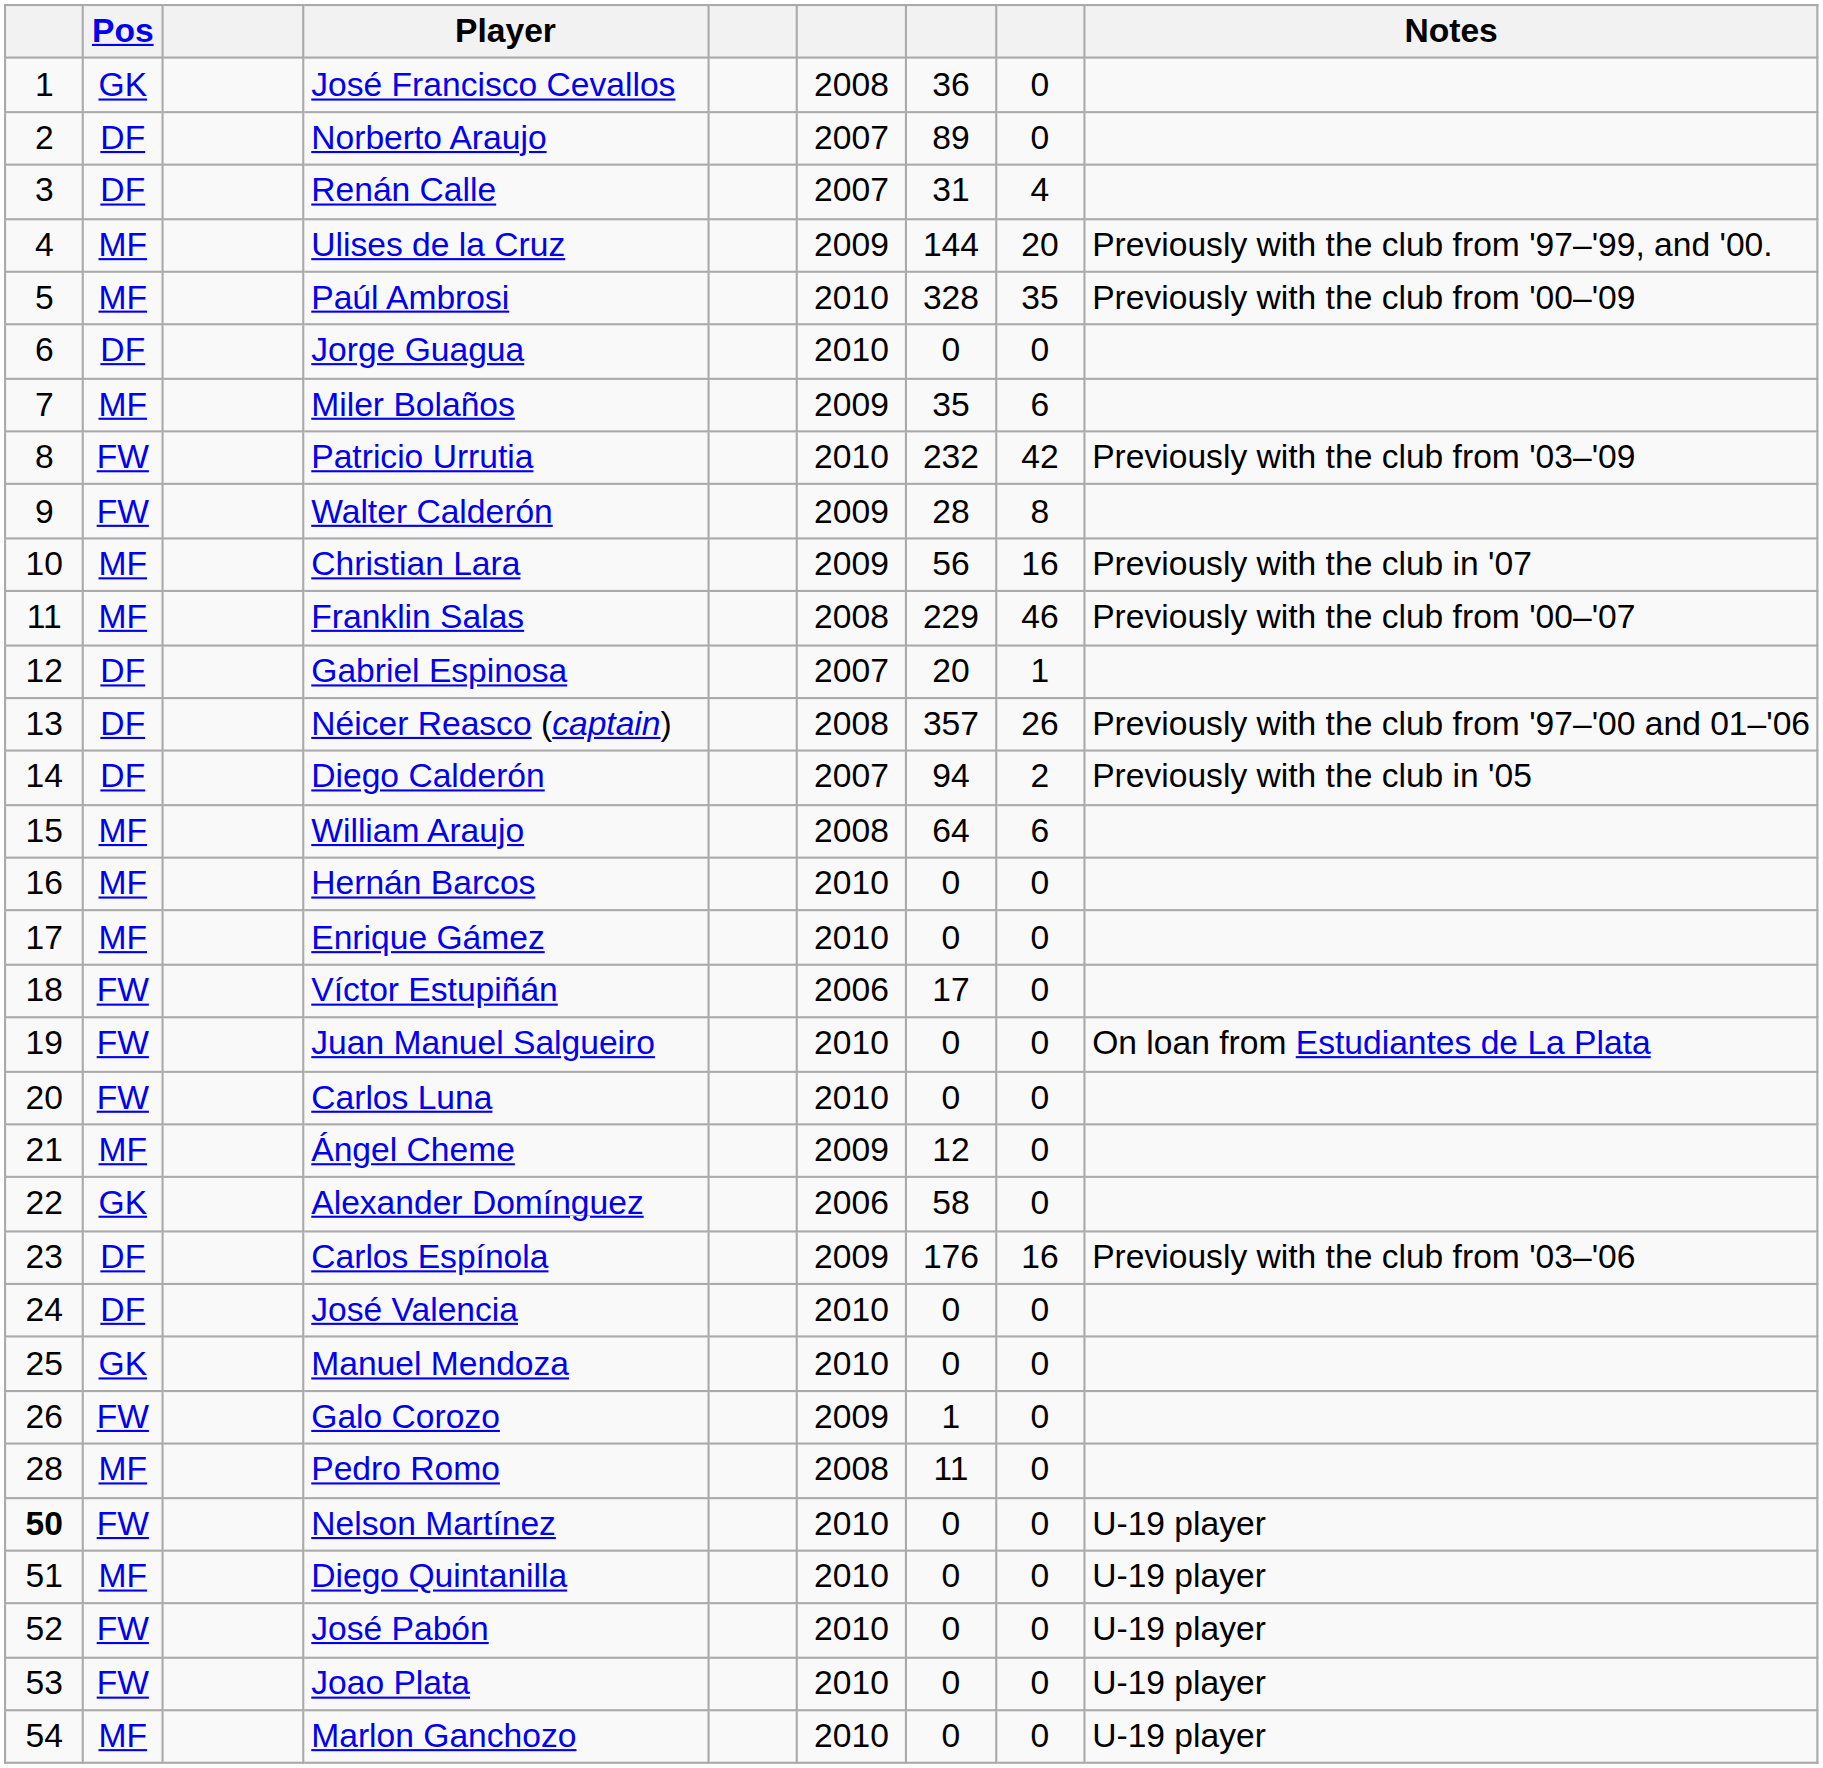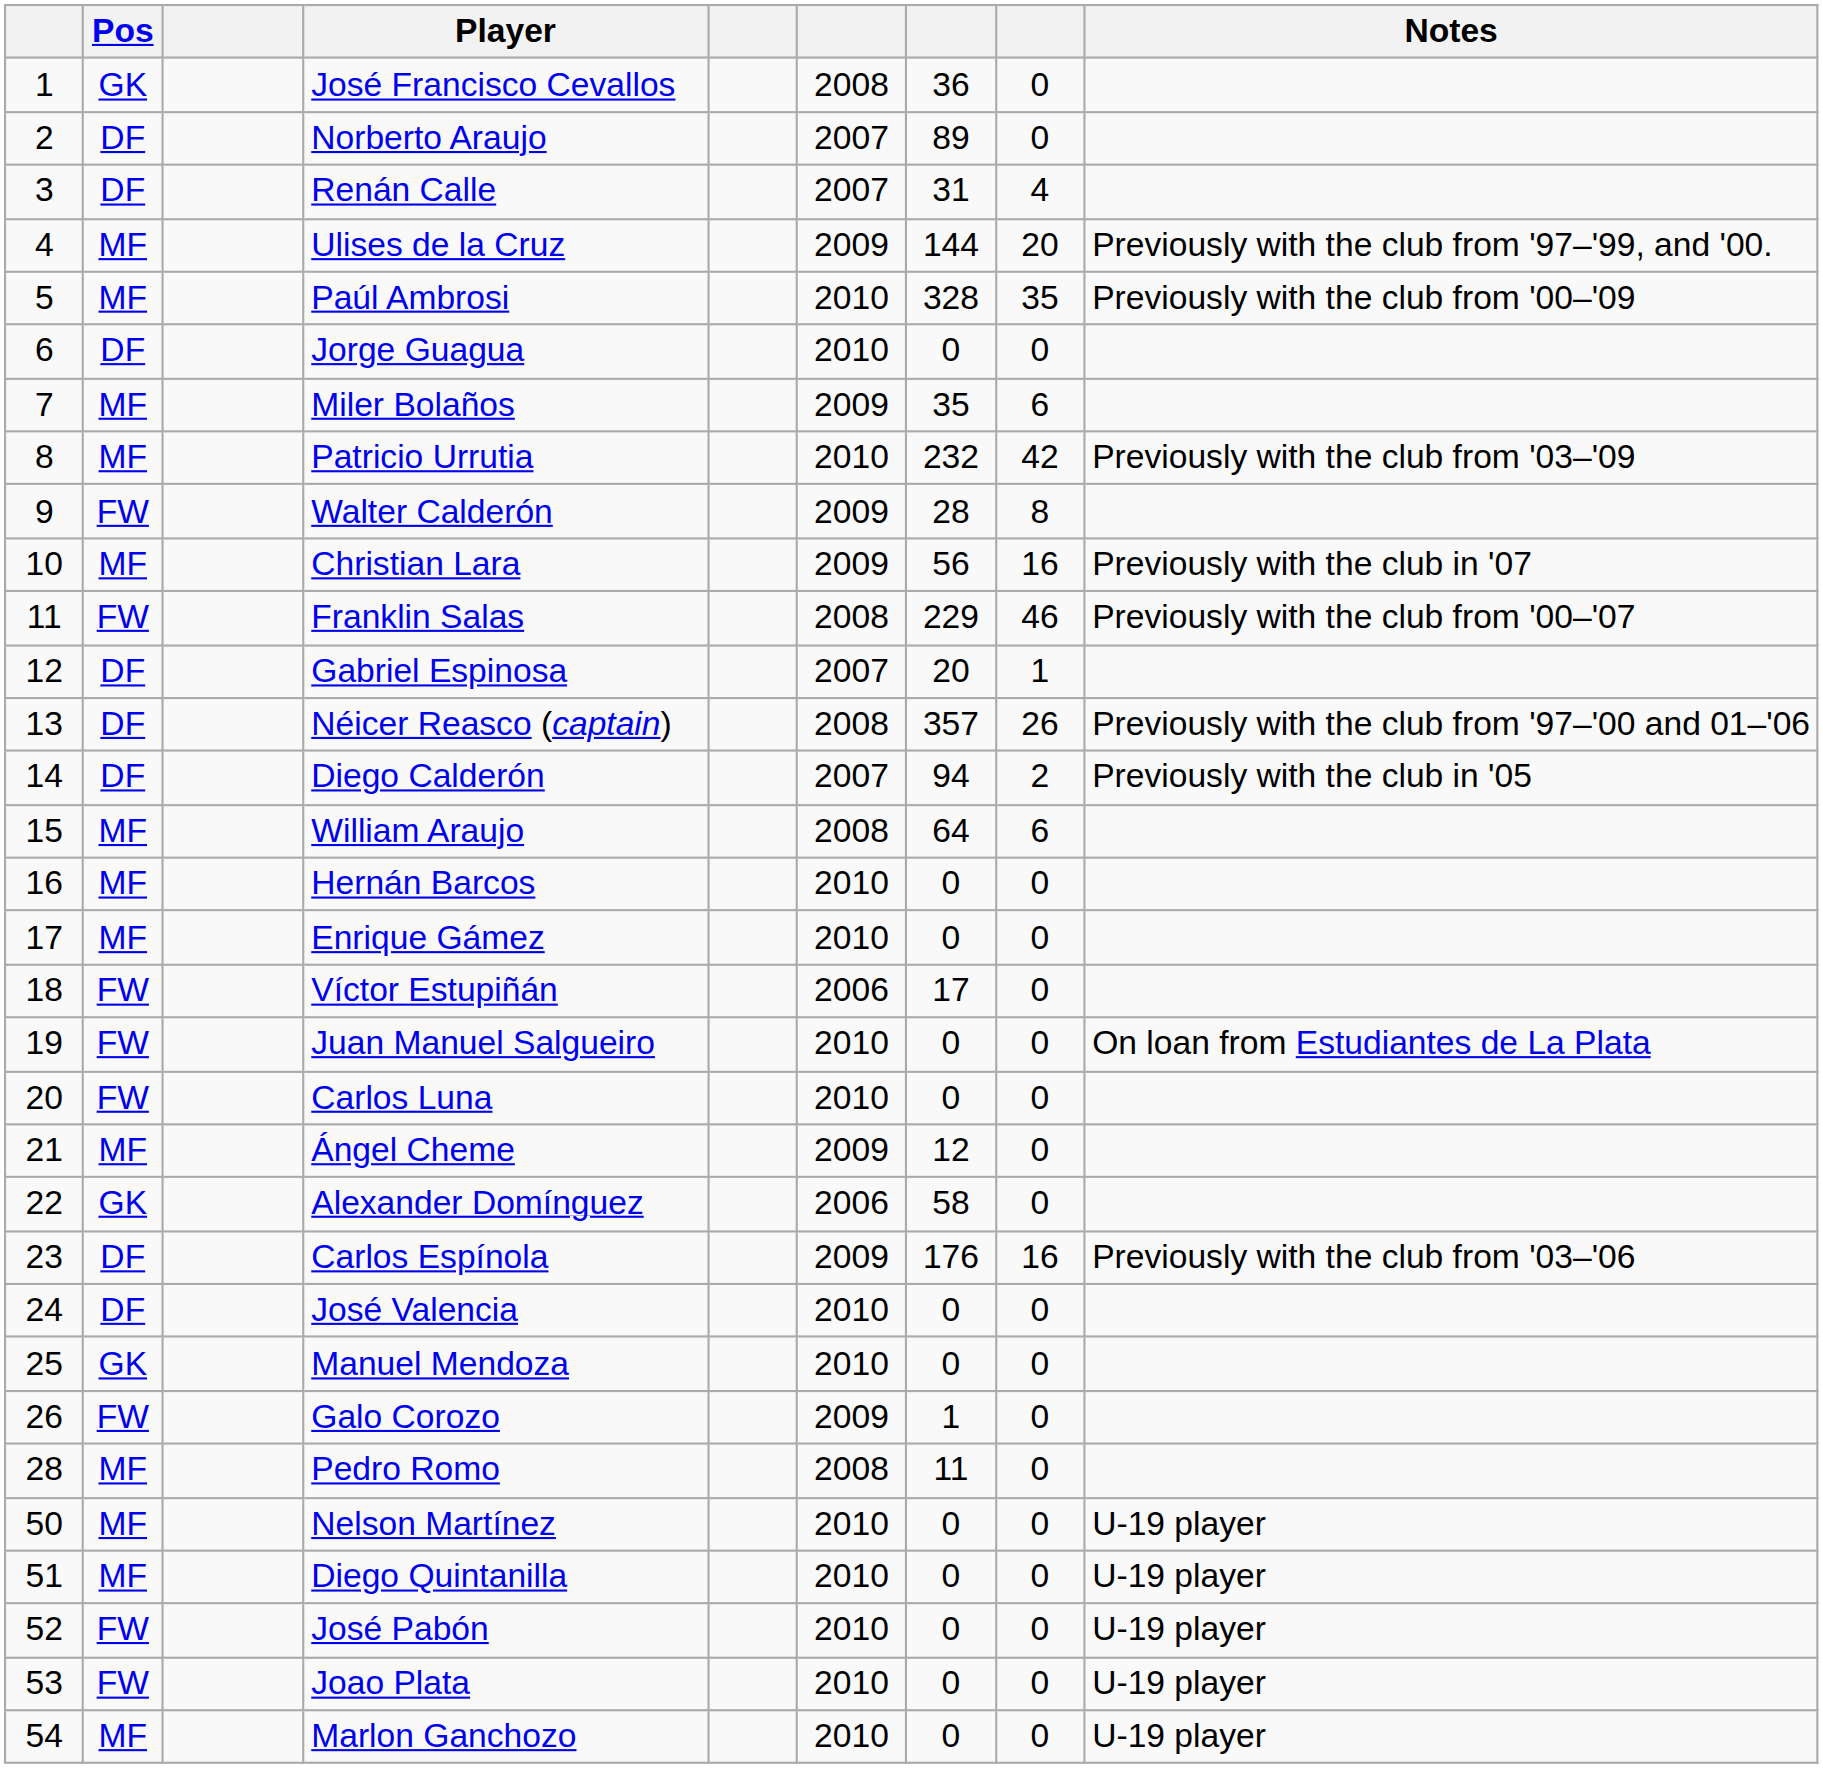Patricio Urrutia | Pos: FW -> MF
Franklin Salas | Pos: MF -> FW
Nelson Martínez | column 1: bold -> normal
Nelson Martínez | Pos: FW -> MF
